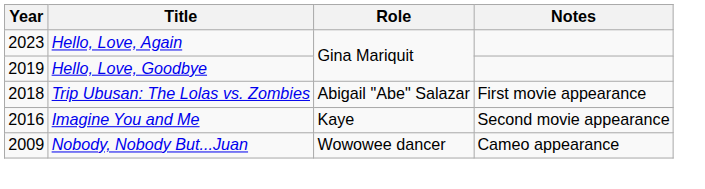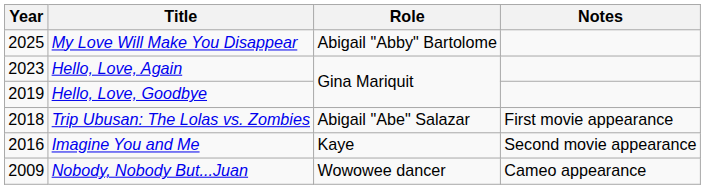+ row: 2025 | My Love Will Make You Disappear | Abigail "Abby" Bartolome
